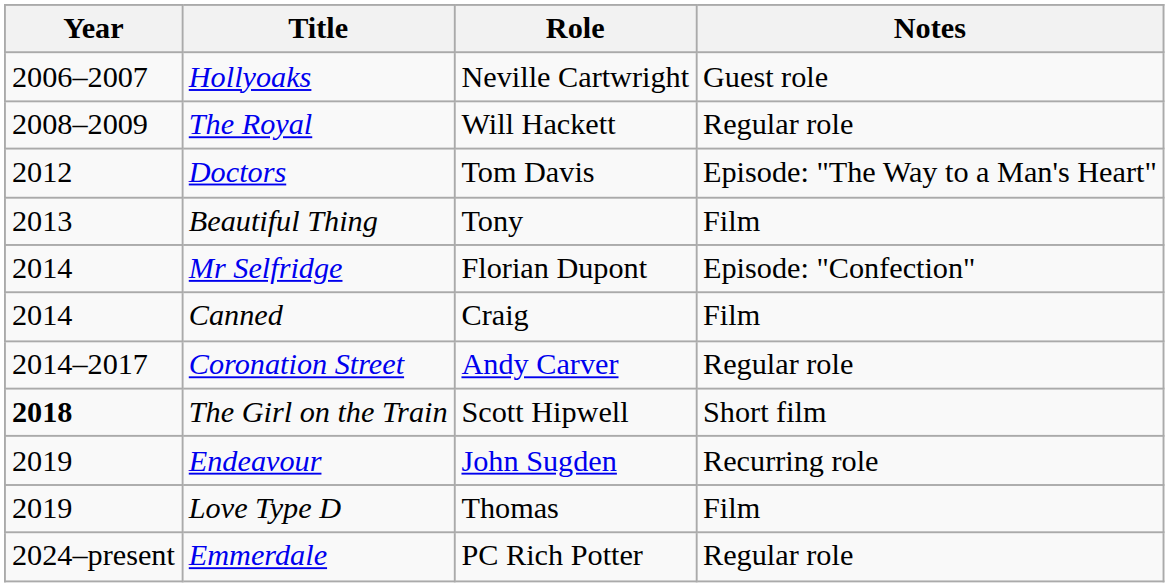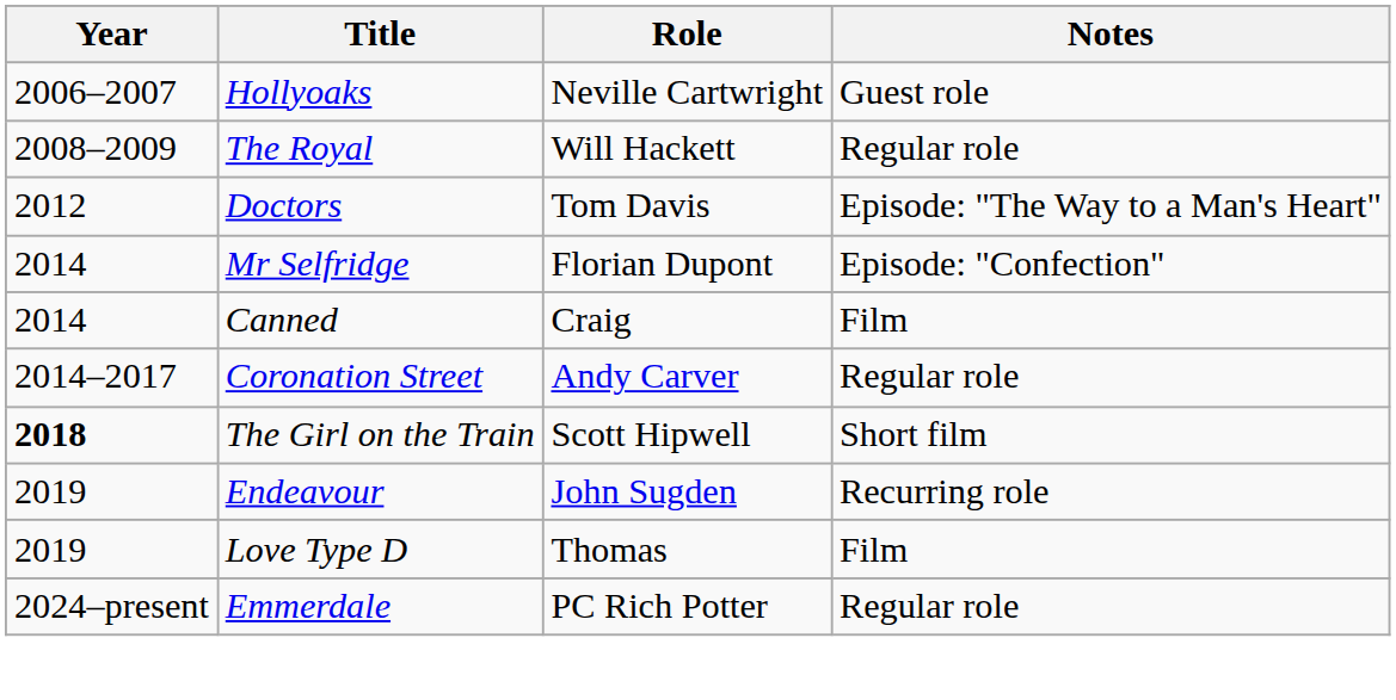- row: 2013 | Beautiful Thing | Tony | Film
